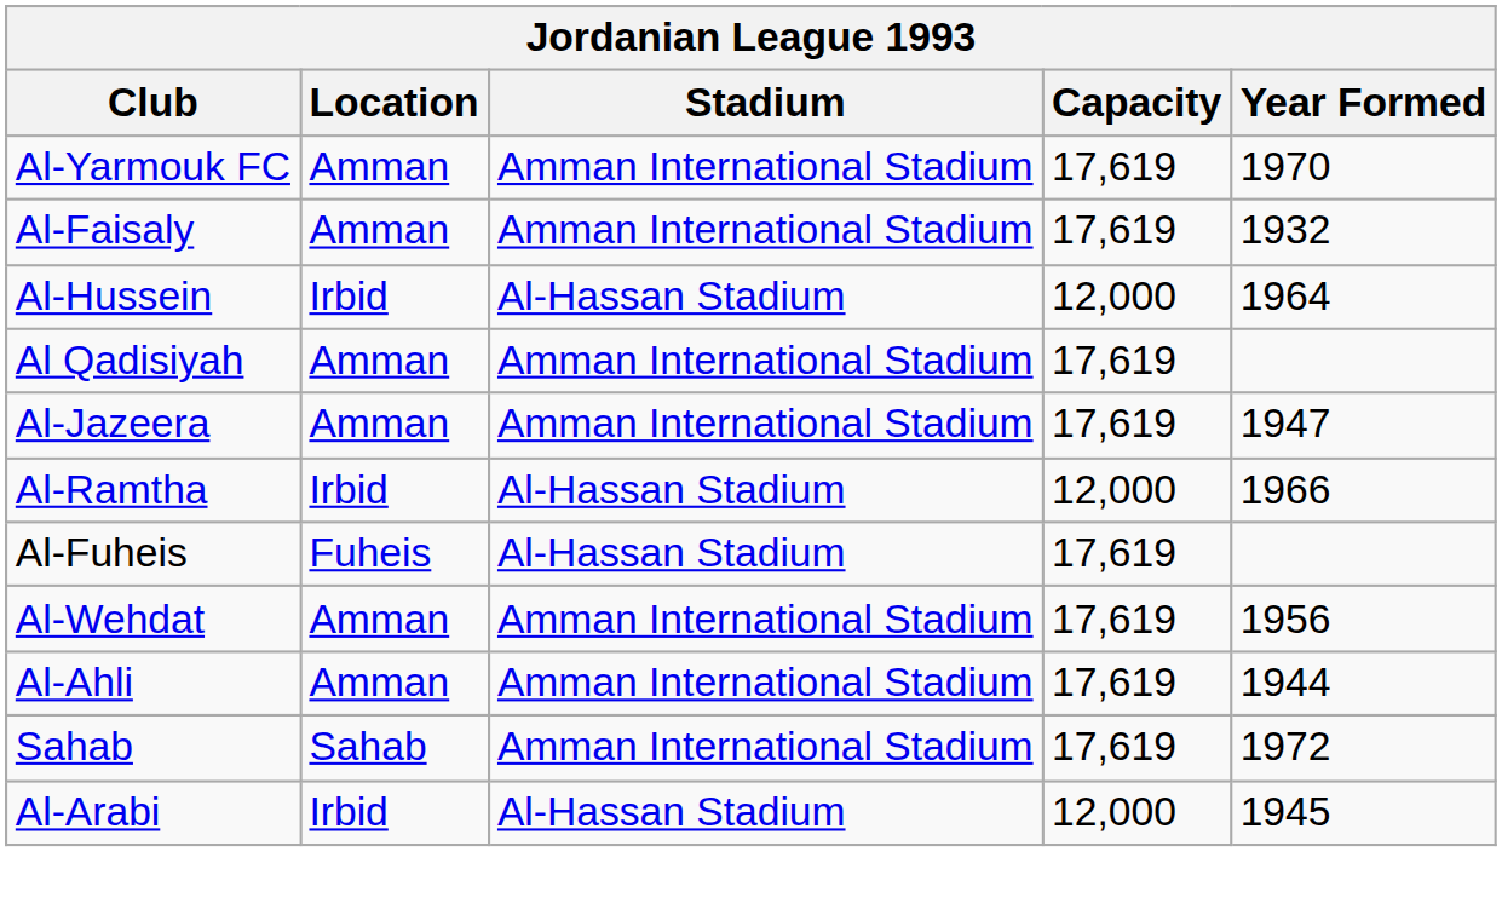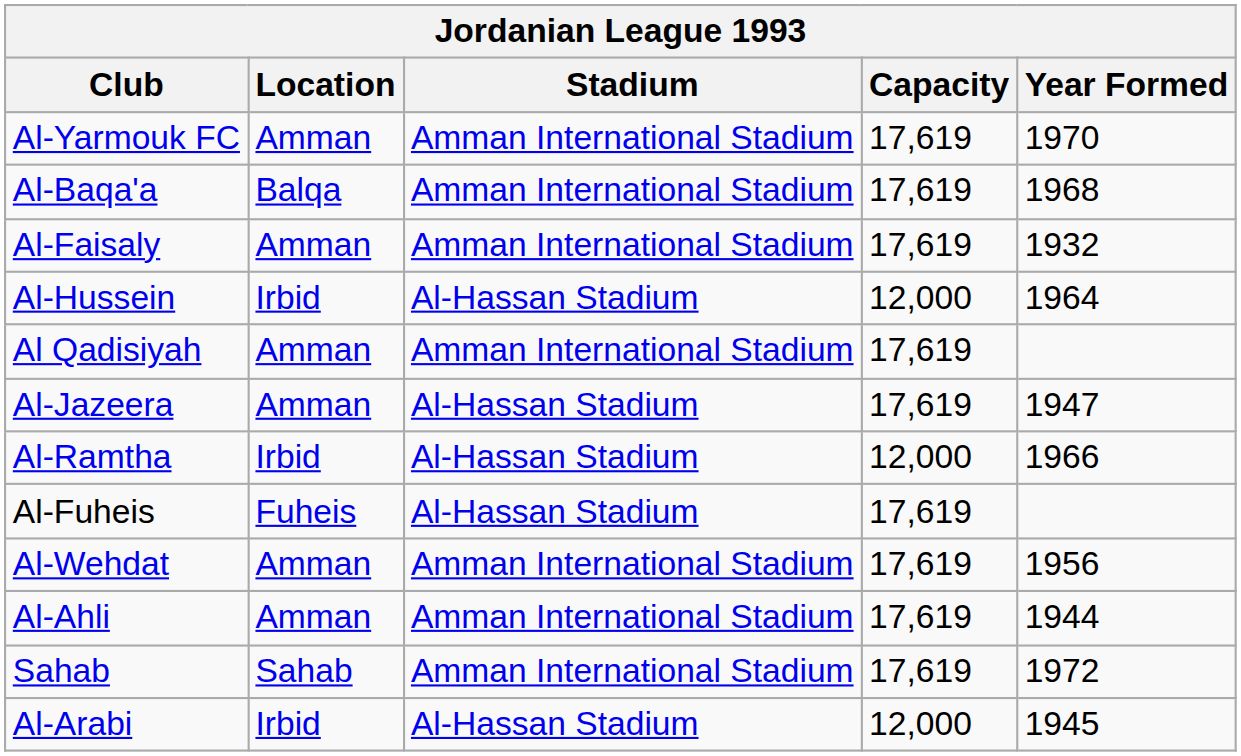+ row: Al-Baqa'a | Balqa | Amman International Stadium | 17,619 | 1968
Al-Jazeera | Stadium: Amman International Stadium -> Al-Hassan Stadium
